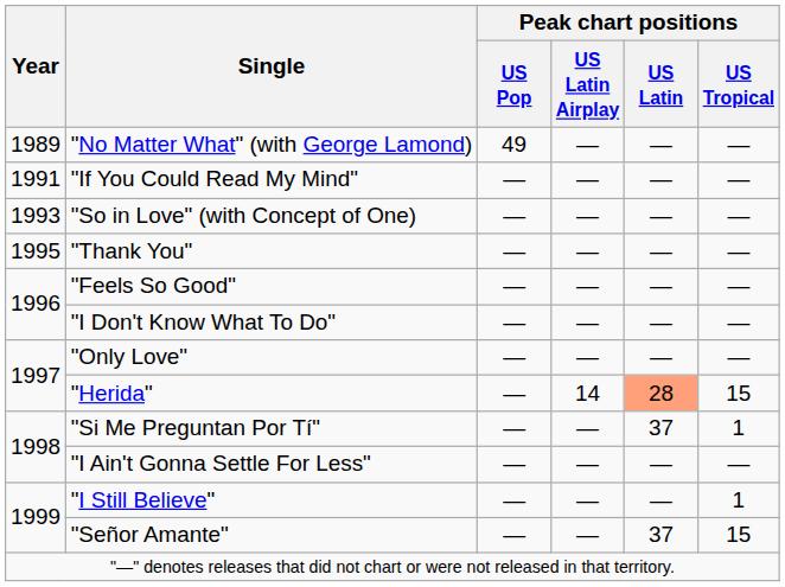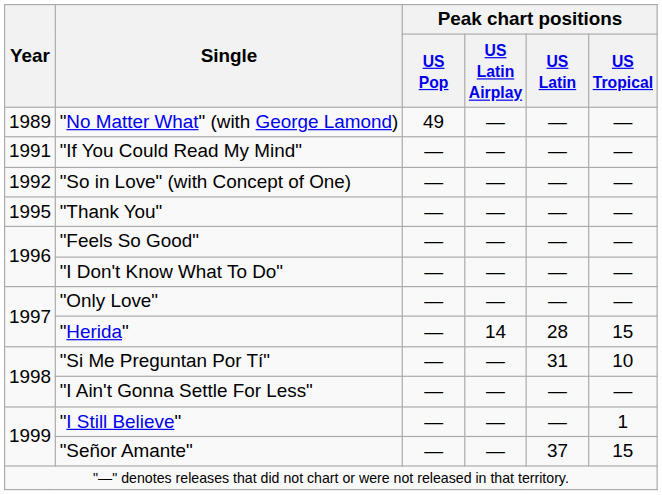"So in Love" (with Concept of One) | Year: 1993 -> 1992
"Herida" | Peak chart positions / US Latin: lightsalmon background -> no background
"Si Me Preguntan Por Tí" | Peak chart positions / US Latin: 37 -> 31
"Si Me Preguntan Por Tí" | Peak chart positions / US Tropical: 1 -> 10
